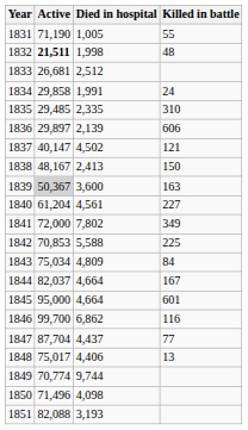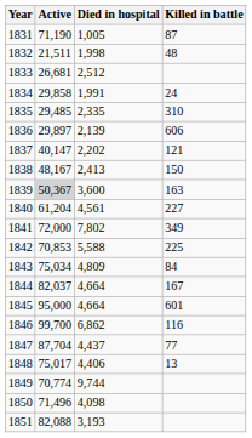1831 | Killed in battle: 55 -> 87
1832 | Active: bold -> normal
1837 | Died in hospital: 4,502 -> 2,202
